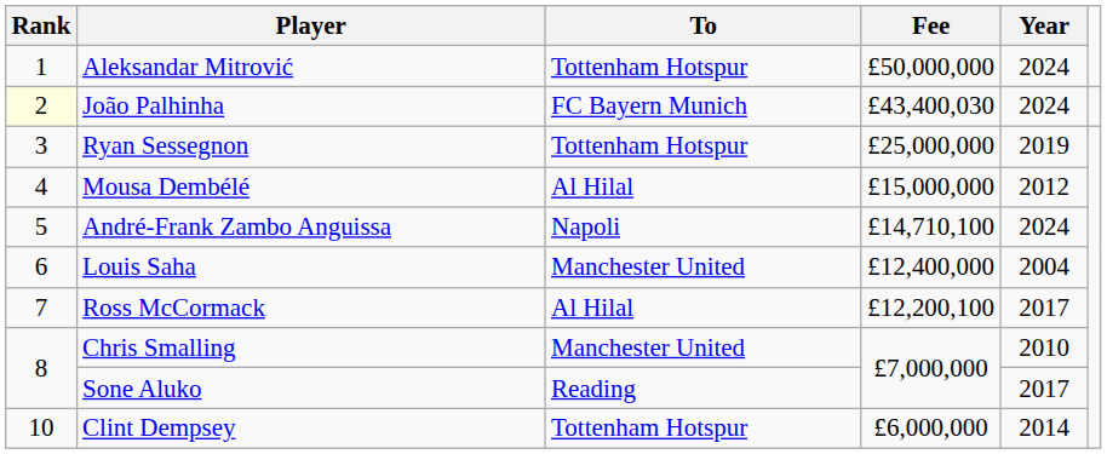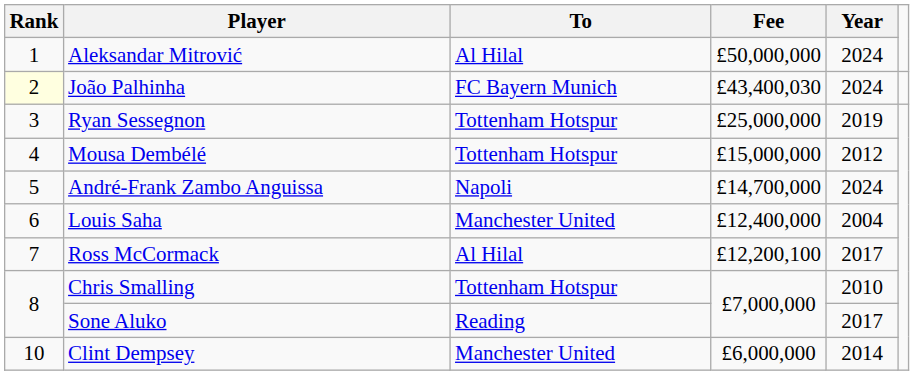Aleksandar Mitrović | To: Tottenham Hotspur -> Al Hilal
Mousa Dembélé | To: Al Hilal -> Tottenham Hotspur
André-Frank Zambo Anguissa | Fee: £14,710,100 -> £14,700,000
Chris Smalling | To: Manchester United -> Tottenham Hotspur
Clint Dempsey | To: Tottenham Hotspur -> Manchester United
